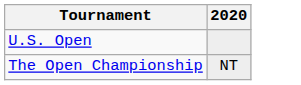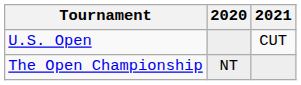+ column: 2021 | CUT
